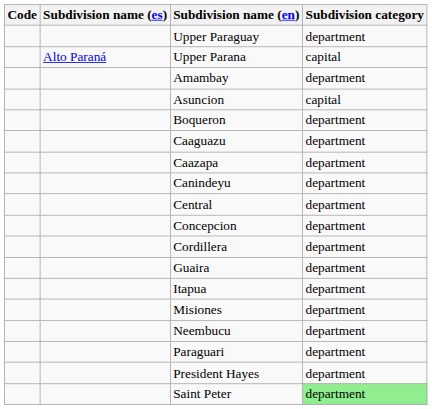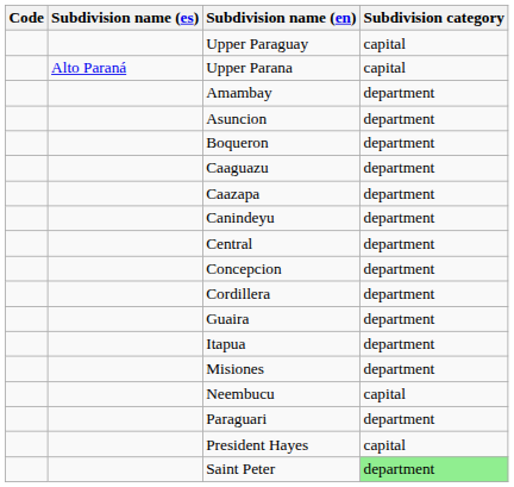Upper Paraguay | Subdivision category: department -> capital
Asuncion | Subdivision category: capital -> department
Neembucu | Subdivision category: department -> capital
President Hayes | Subdivision category: department -> capital
